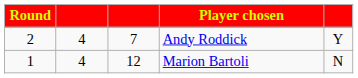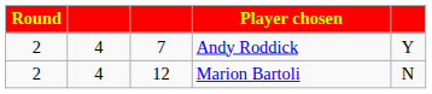Marion Bartoli | Round: 1 -> 2
